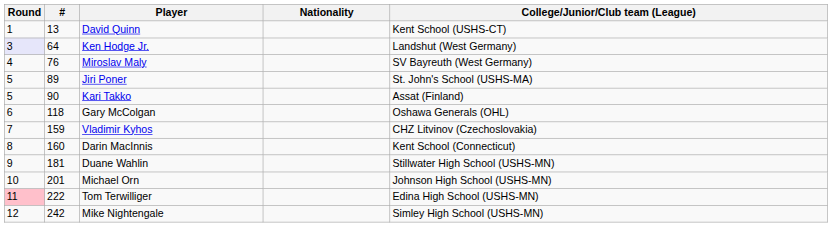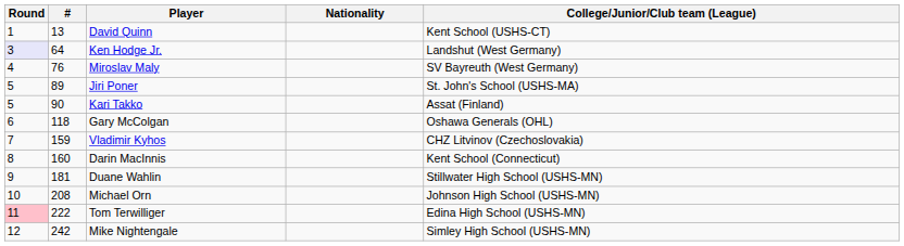Michael Orn | #: 201 -> 208
